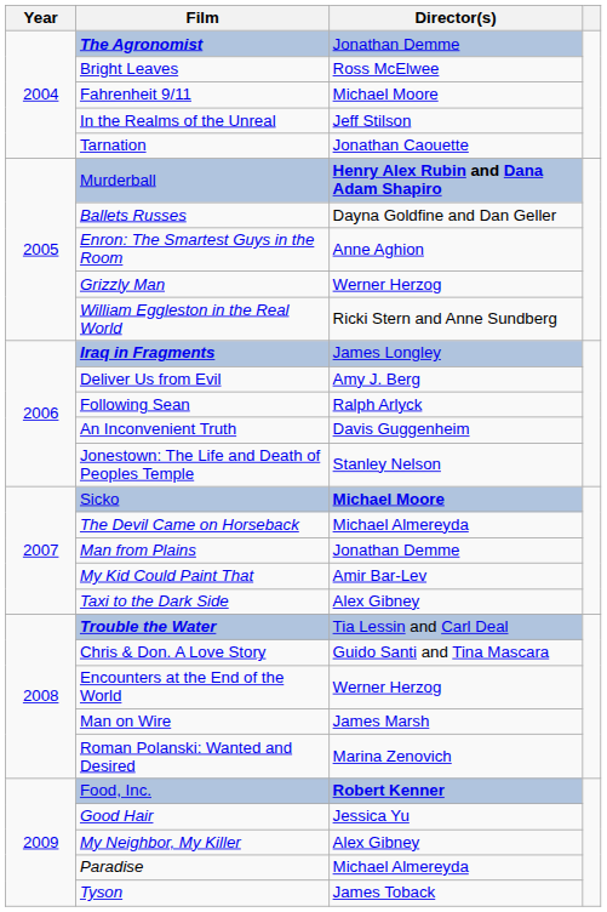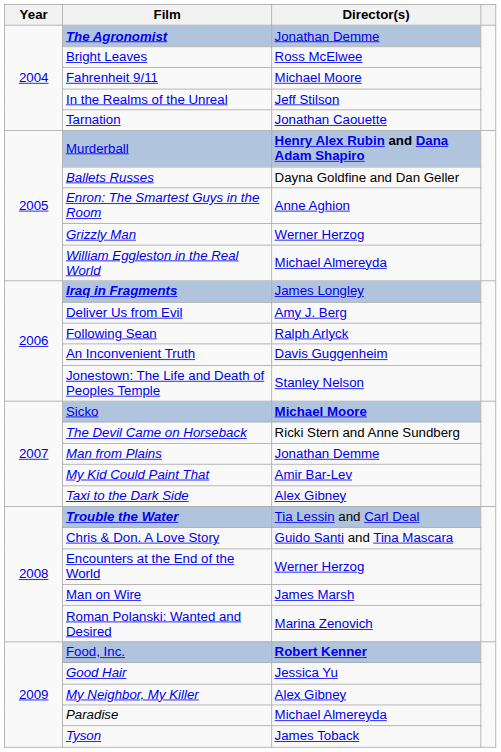William Eggleston in the Real World | Director(s): Ricki Stern and Anne Sundberg -> Michael Almereyda
The Devil Came on Horseback | Director(s): Michael Almereyda -> Ricki Stern and Anne Sundberg
